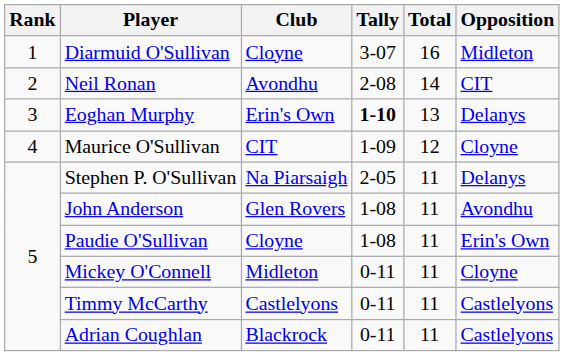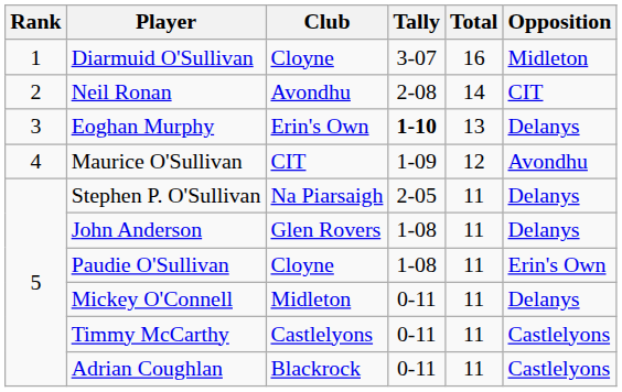Maurice O'Sullivan | Opposition: Cloyne -> Avondhu
John Anderson | Opposition: Avondhu -> Delanys
Mickey O'Connell | Opposition: Cloyne -> Delanys
